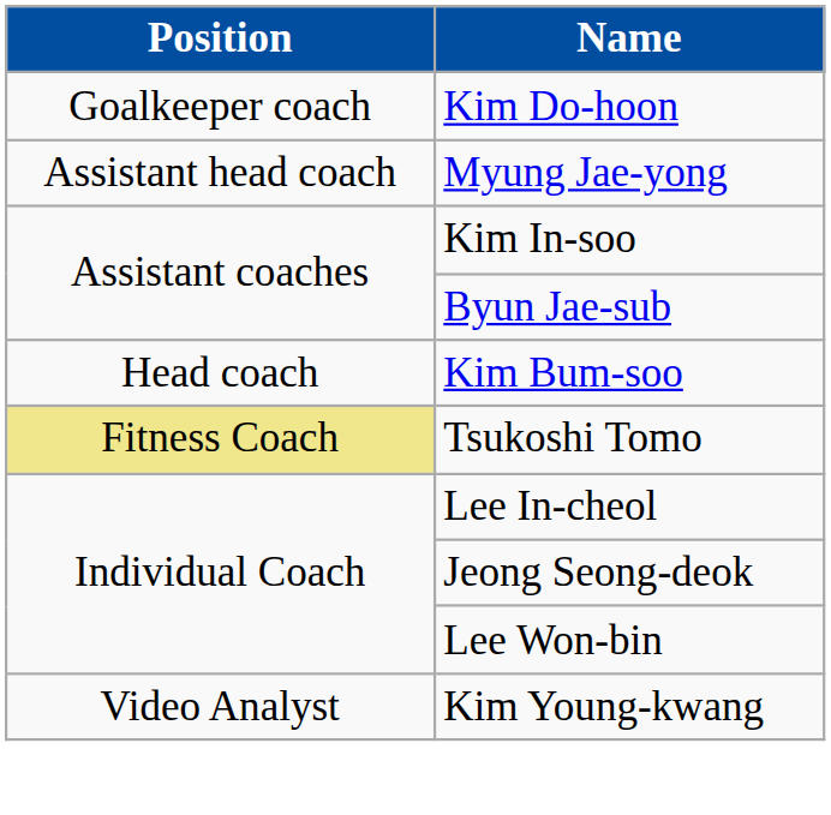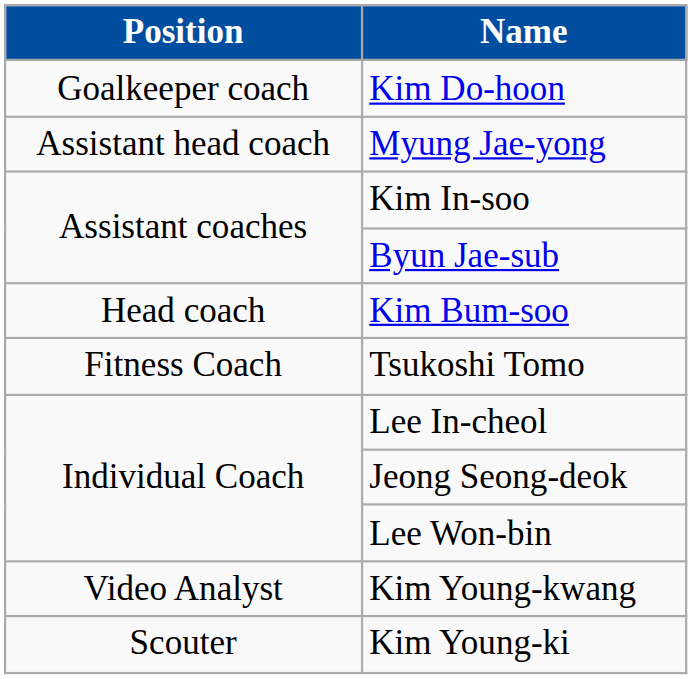Tsukoshi Tomo | Position: khaki background -> no background
+ row: Scouter | Kim Young-ki
